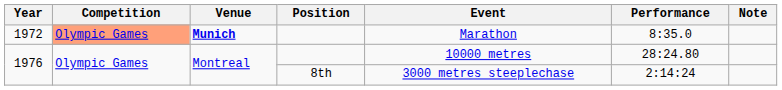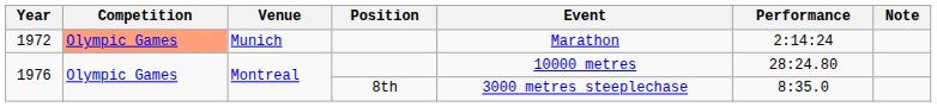1972 | Venue: bold -> normal
1972 | Performance: 8:35.0 -> 2:14:24
1976 / 8th | Performance: 2:14:24 -> 8:35.0
